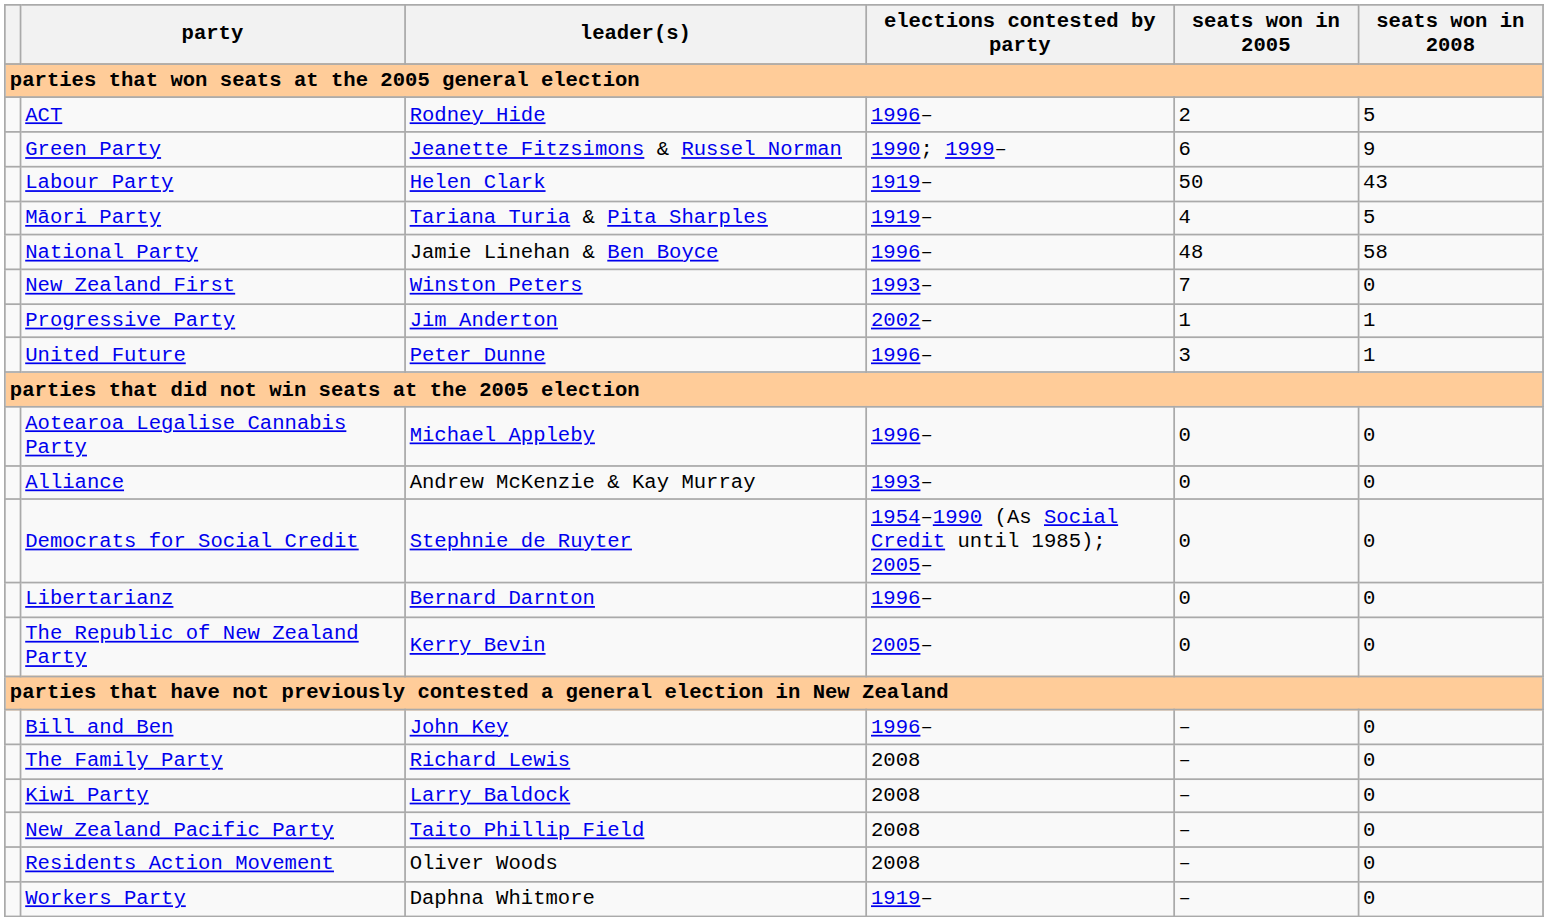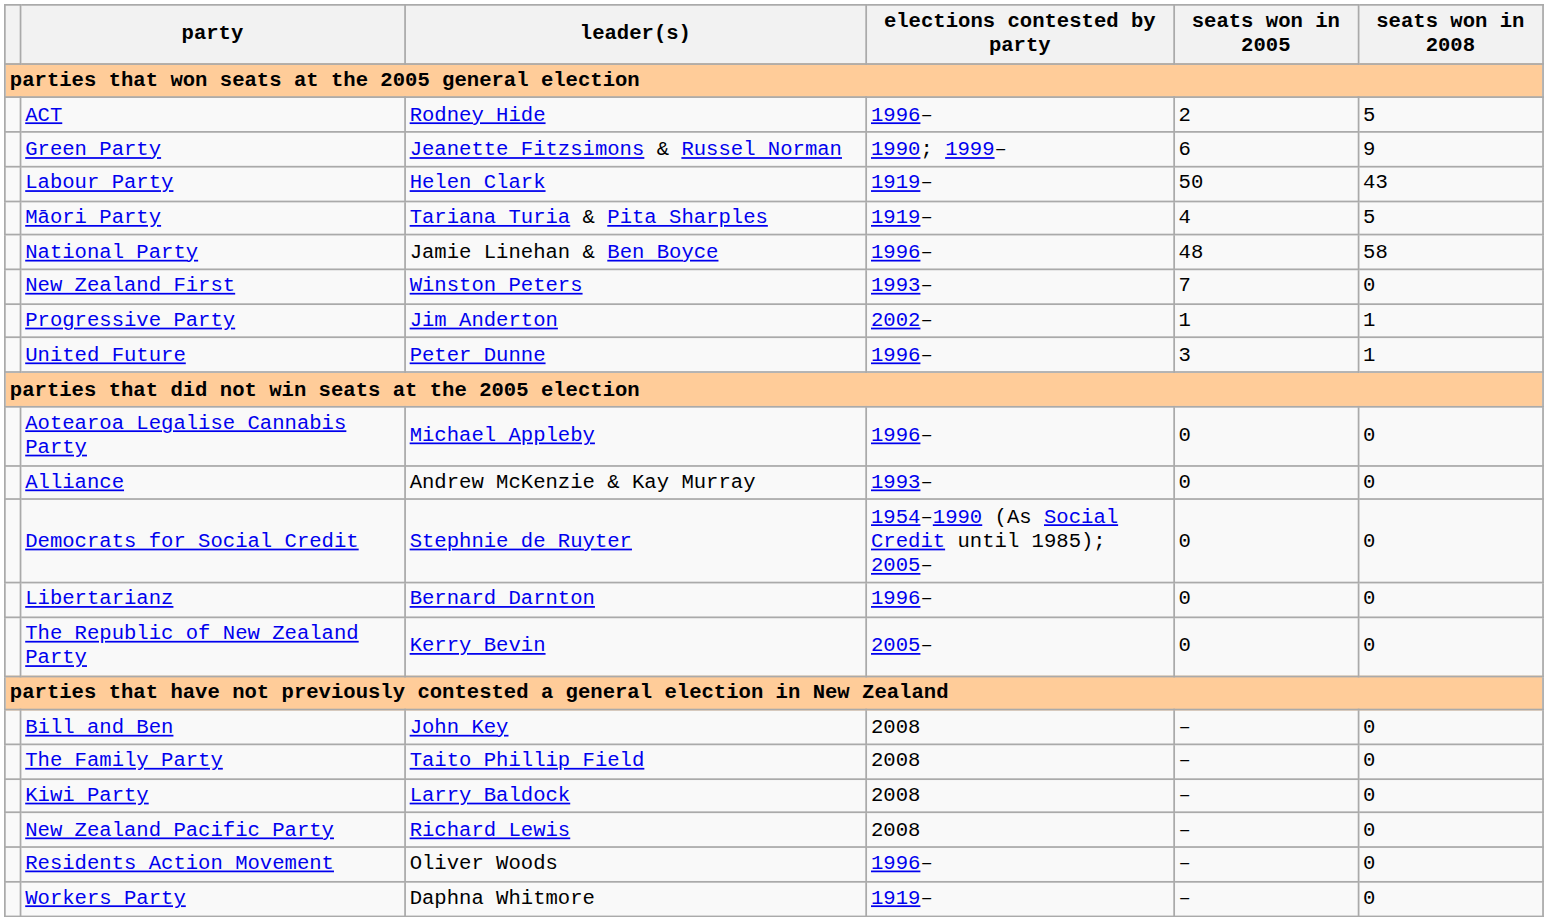Bill and Ben | elections contested by party: 1996– -> 2008
The Family Party | leader(s): Richard Lewis -> Taito Phillip Field
New Zealand Pacific Party | leader(s): Taito Phillip Field -> Richard Lewis
Residents Action Movement | elections contested by party: 2008 -> 1996–
